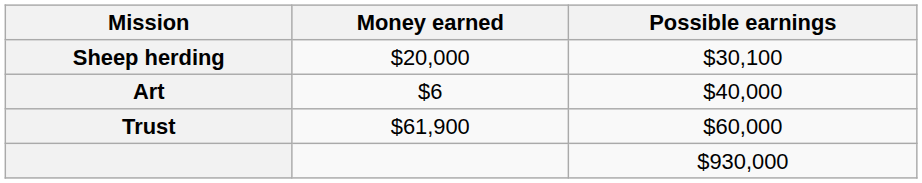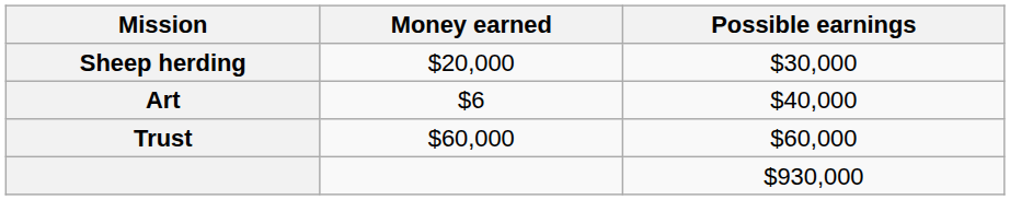Sheep herding | Possible earnings: $30,100 -> $30,000
Trust | Money earned: $61,900 -> $60,000
